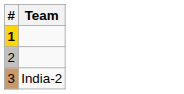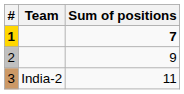+ column: Sum of positions | 7 | 9 | 11
